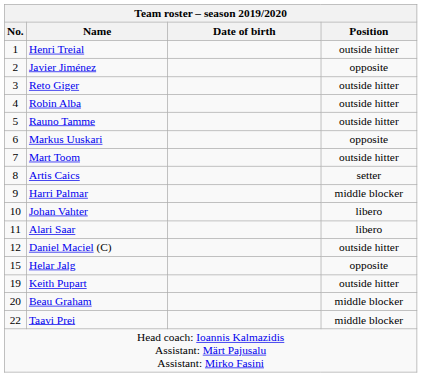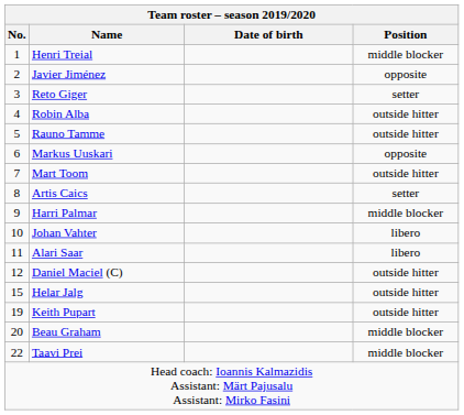Henri Treial | Position: outside hitter -> middle blocker
Reto Giger | Position: outside hitter -> setter
Helar Jalg | Position: opposite -> outside hitter
